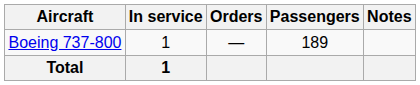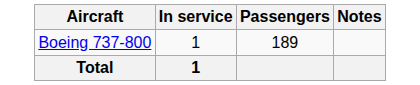- column: Orders | —
